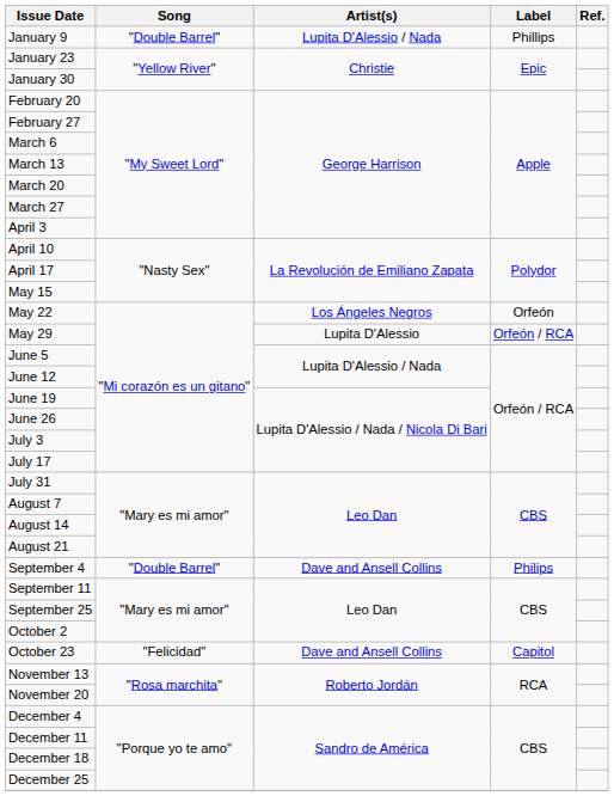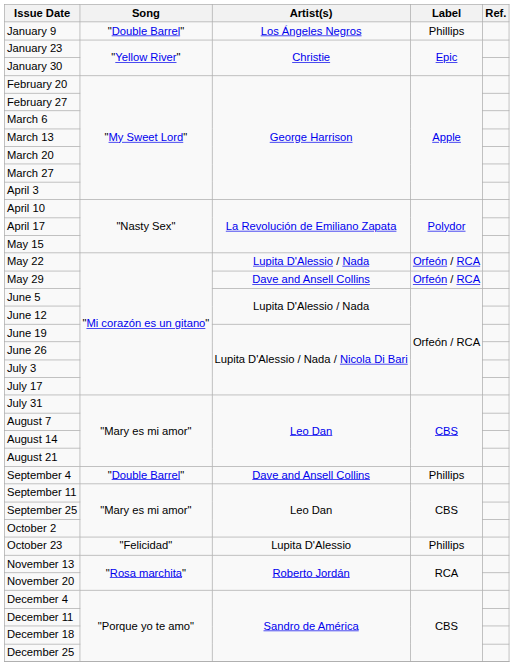January 9 | Artist(s): Lupita D'Alessio / Nada -> Los Ángeles Negros
May 22 | Artist(s): Los Ángeles Negros -> Lupita D'Alessio / Nada
May 22 | Label: Orfeón -> Orfeón / RCA
May 29 | Artist(s): Lupita D'Alessio -> Dave and Ansell Collins
September 4 | Label: Philips -> Phillips
October 23 | Artist(s): Dave and Ansell Collins -> Lupita D'Alessio
October 23 | Label: Capitol -> Phillips
